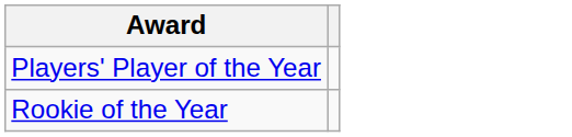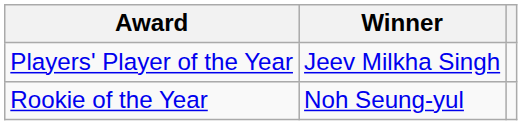+ column: Winner | Jeev Milkha Singh | Noh Seung-yul
